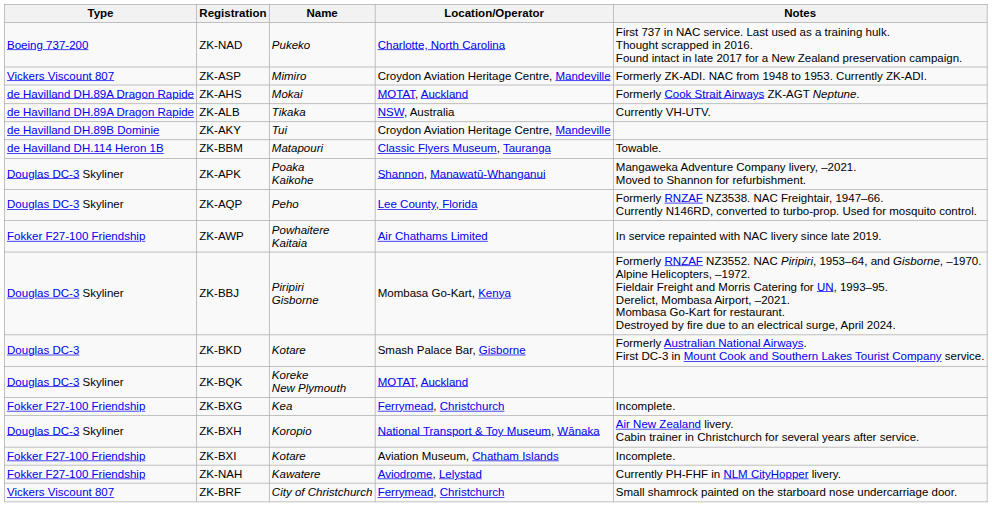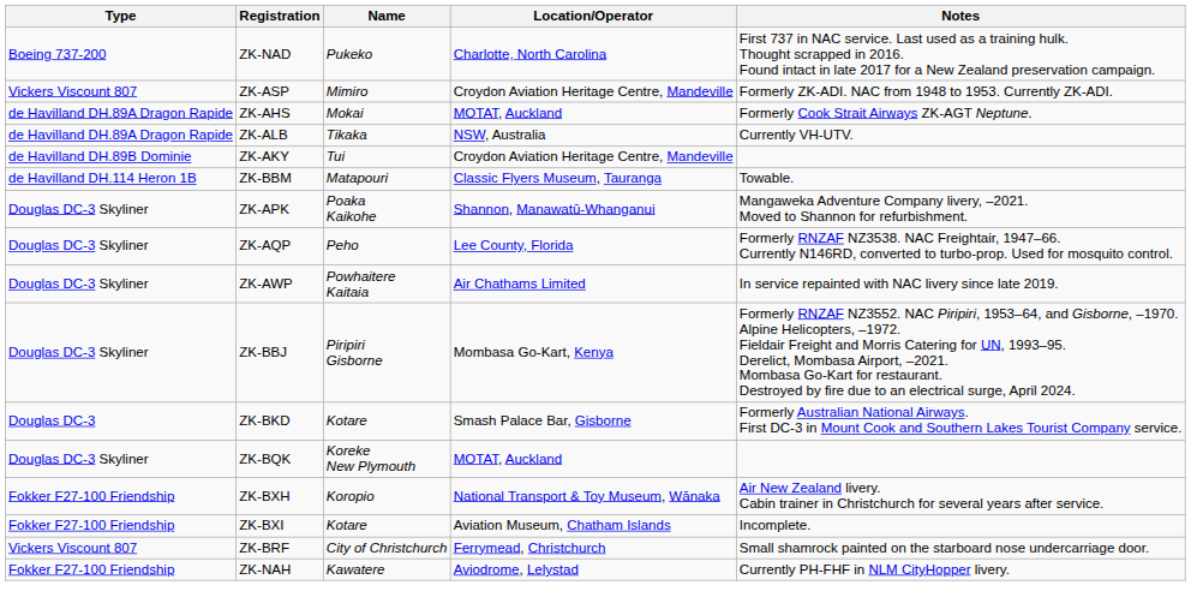ZK-AWP | Type: Fokker F27-100 Friendship -> Douglas DC-3 Skyliner
- row: Fokker F27-100 Friendship | ZK-BXG | Kea | Ferrymead, Christchurch | Incomplete.
ZK-BXH | Type: Douglas DC-3 Skyliner -> Fokker F27-100 Friendship
rows swapped: ZK-NAH <-> ZK-BRF
